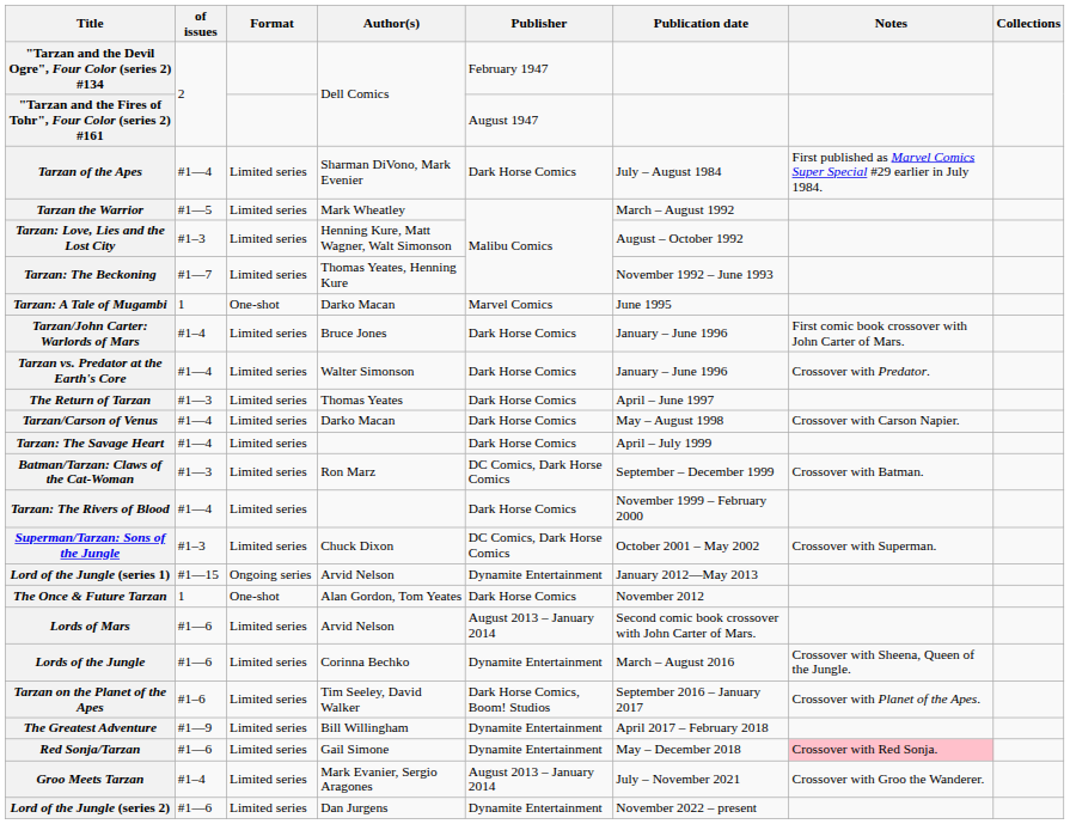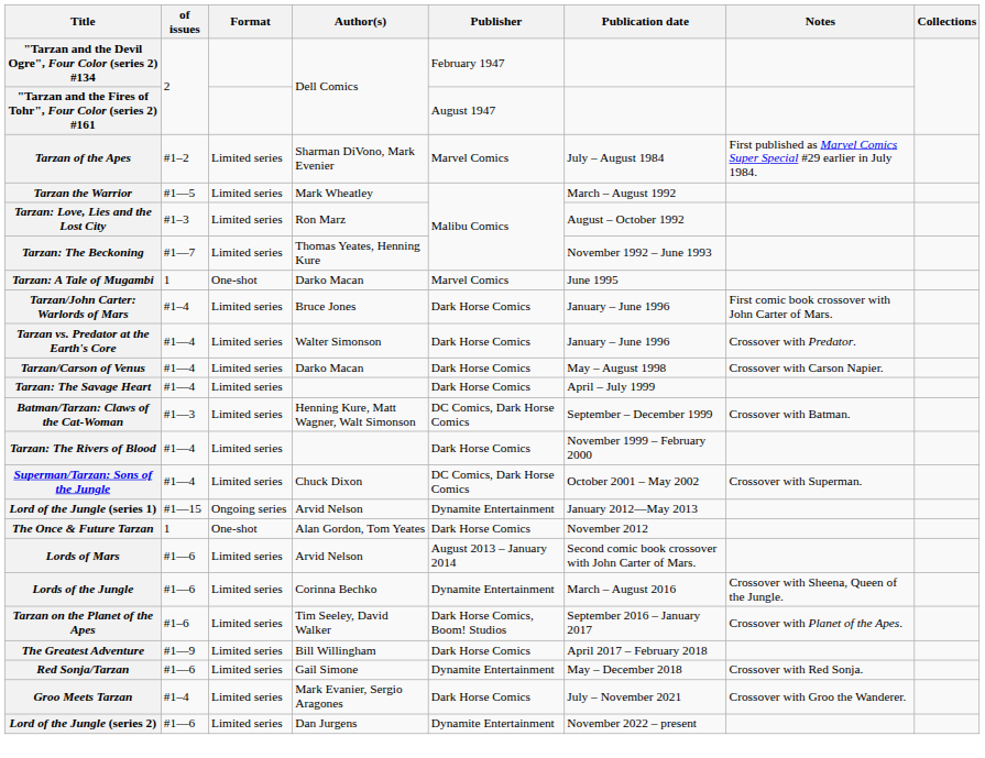Tarzan of the Apes | of issues: #1—4 -> #1–2
Tarzan of the Apes | Publisher: Dark Horse Comics -> Marvel Comics
Tarzan: Love, Lies and the Lost City | Author(s): Henning Kure, Matt Wagner, Walt Simonson -> Ron Marz
- row: The Return of Tarzan | #1—3 | Limited series | Thomas Yeates | Dark Horse Comics | April – June 1997
Batman/Tarzan: Claws of the Cat-Woman | Author(s): Ron Marz -> Henning Kure, Matt Wagner, Walt Simonson
Superman/Tarzan: Sons of the Jungle | of issues: #1–3 -> #1—4
The Greatest Adventure | Publisher: Dynamite Entertainment -> Dark Horse Comics
Red Sonja/Tarzan | Notes: pink background -> no background
Groo Meets Tarzan | Publisher: August 2013 – January 2014 -> Dark Horse Comics
